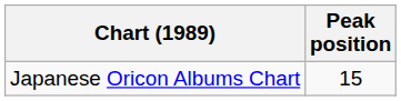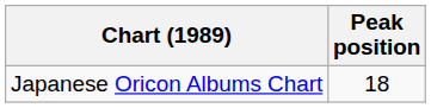Japanese Oricon Albums Chart | Peak position: 15 -> 18
